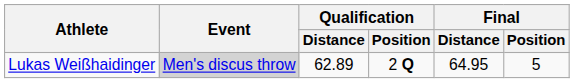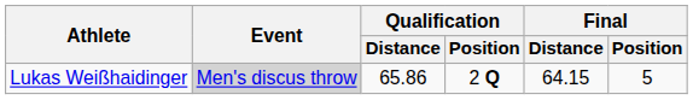Lukas Weißhaidinger | Qualification / Distance: 62.89 -> 65.86
Lukas Weißhaidinger | Final / Distance: 64.95 -> 64.15
